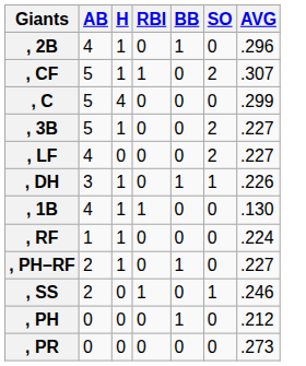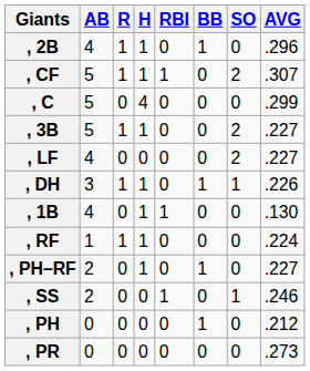+ column: R | 1 | 1 | 0 | 1 | 0 | 1 | 0 | 1 | 0 | 0 | 0 | 0
